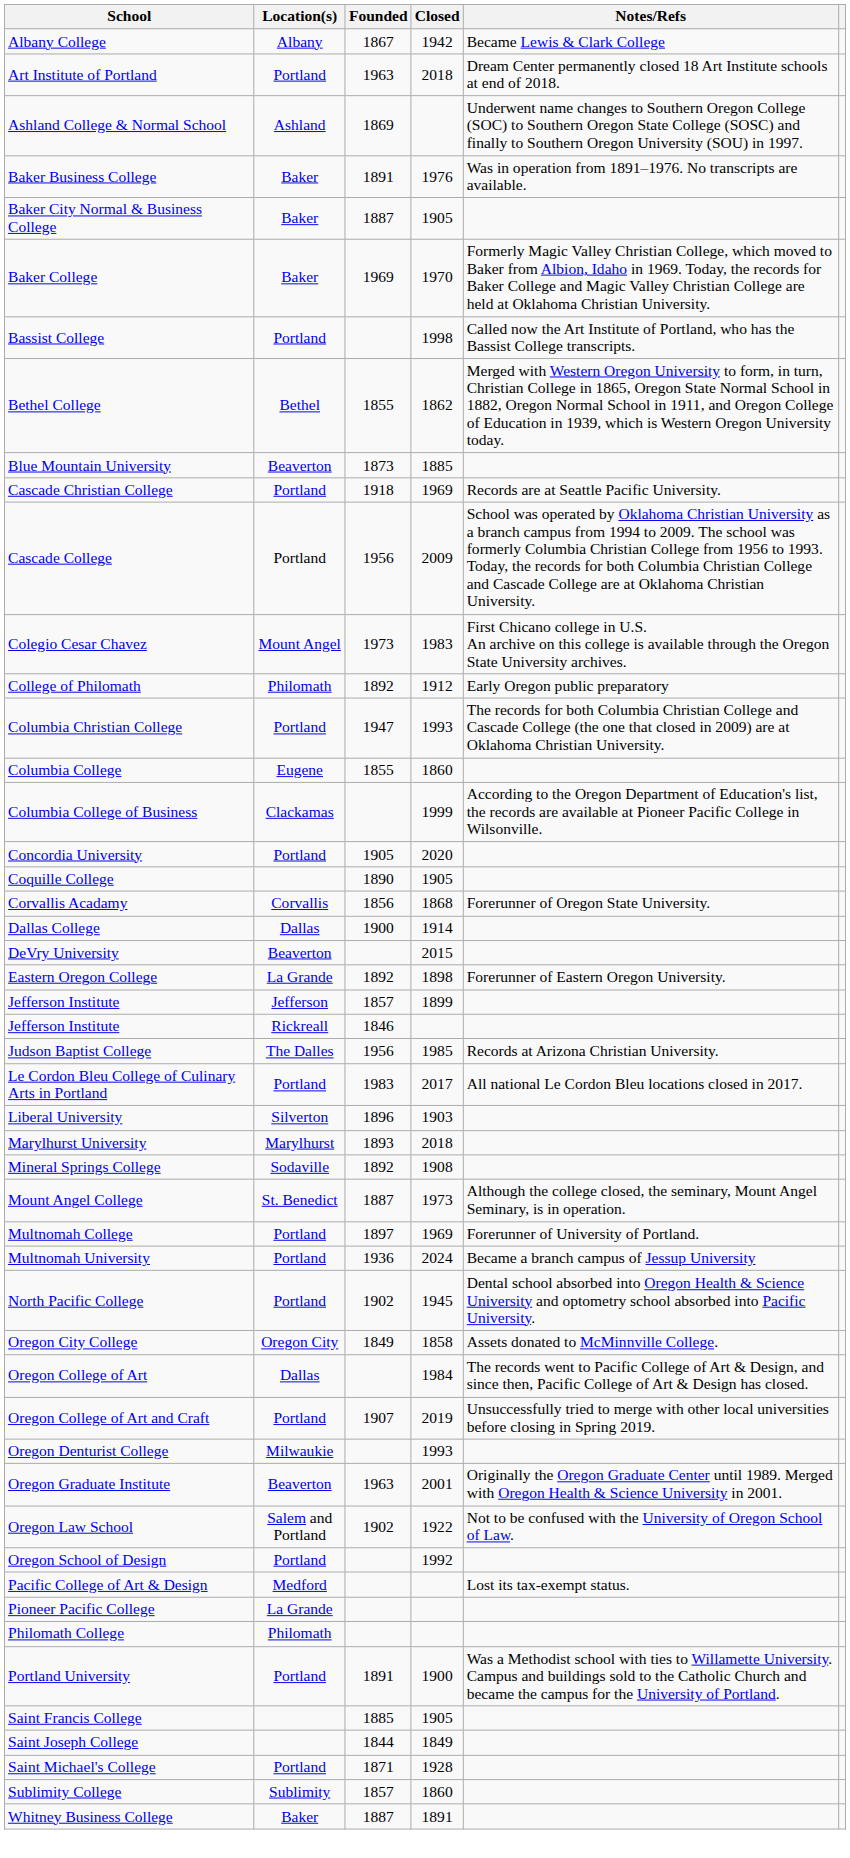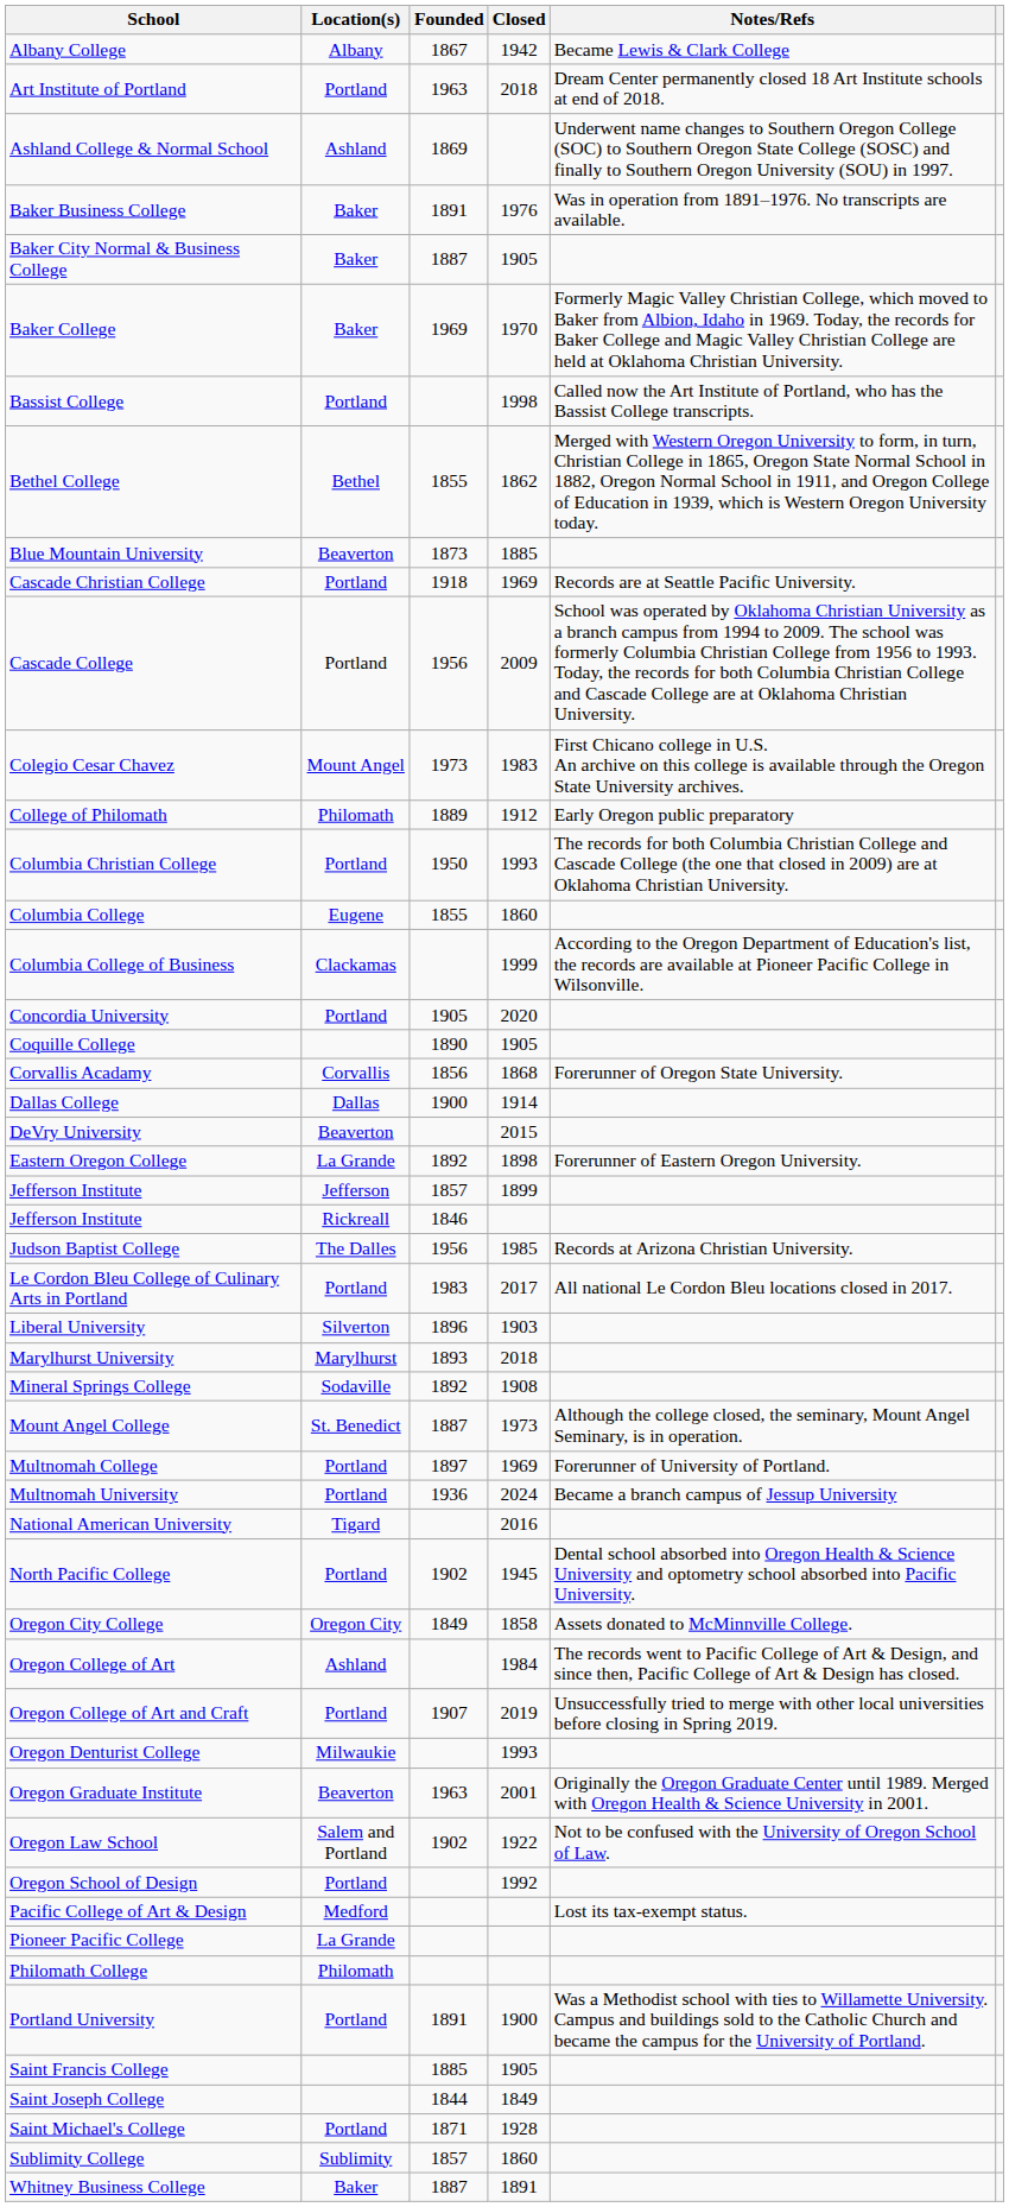College of Philomath | Founded: 1892 -> 1889
Columbia Christian College | Founded: 1947 -> 1950
+ row: National American University | Tigard | 2016
Oregon College of Art | Location(s): Dallas -> Ashland
